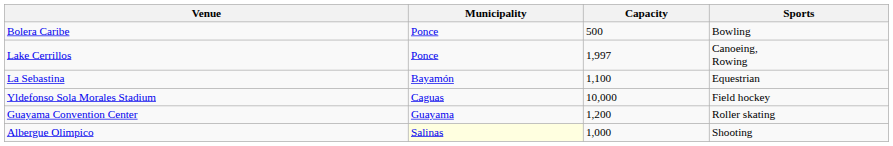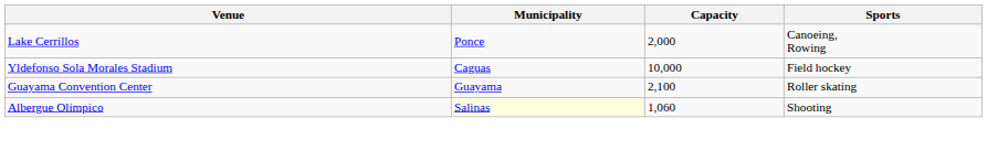- row: Bolera Caribe | Ponce | 500 | Bowling
Lake Cerrillos | Capacity: 1,997 -> 2,000
- row: La Sebastina | Bayamón | 1,100 | Equestrian
Guayama Convention Center | Capacity: 1,200 -> 2,100
Albergue Olimpico | Capacity: 1,000 -> 1,060
